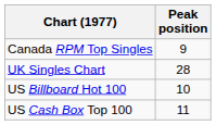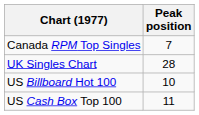Canada RPM Top Singles | Peak position: 9 -> 7
